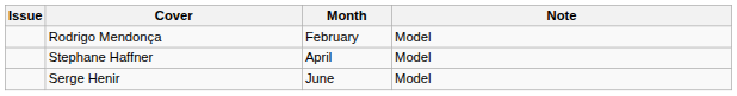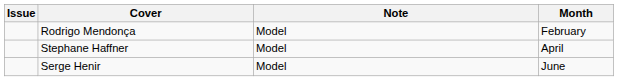columns swapped: Month <-> Note
